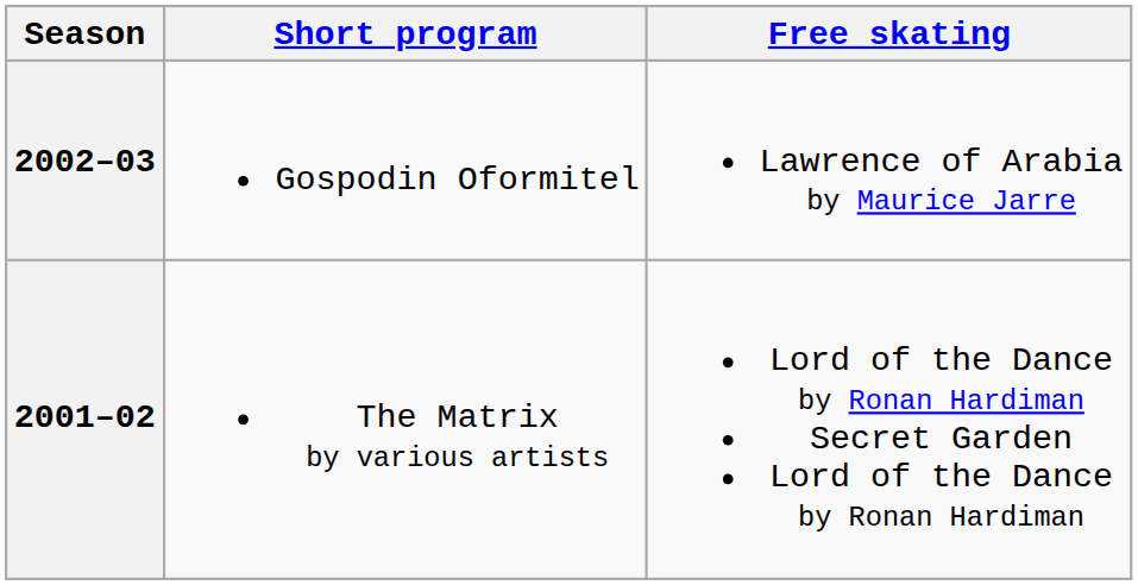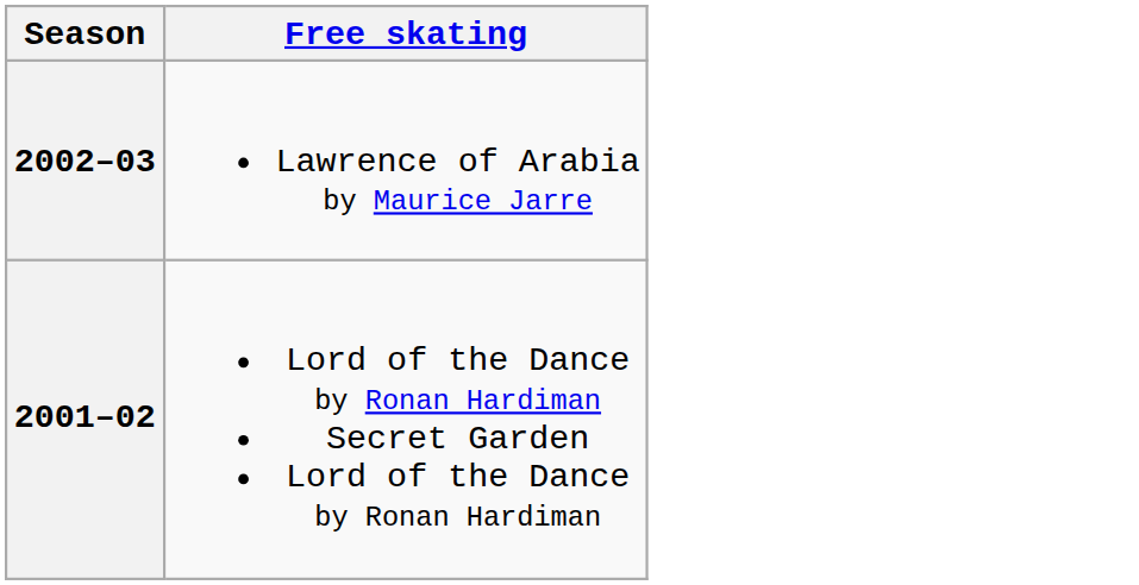- column: Short program | Gospodin Oformitel | The Matrix by various artists
